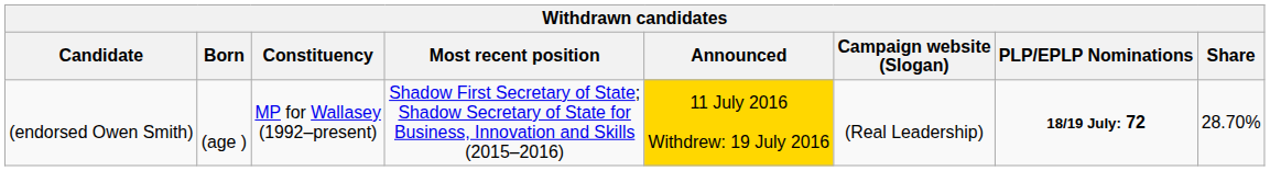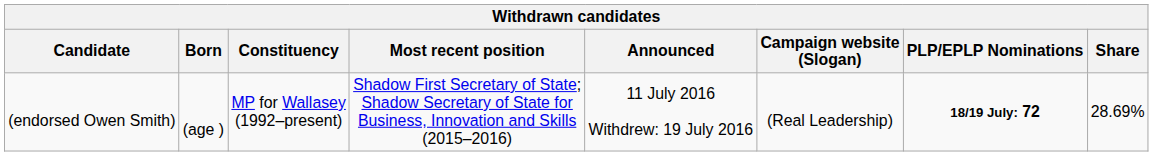(endorsed Owen Smith) | Announced: gold background -> no background
(endorsed Owen Smith) | Share: 28.70% -> 28.69%
